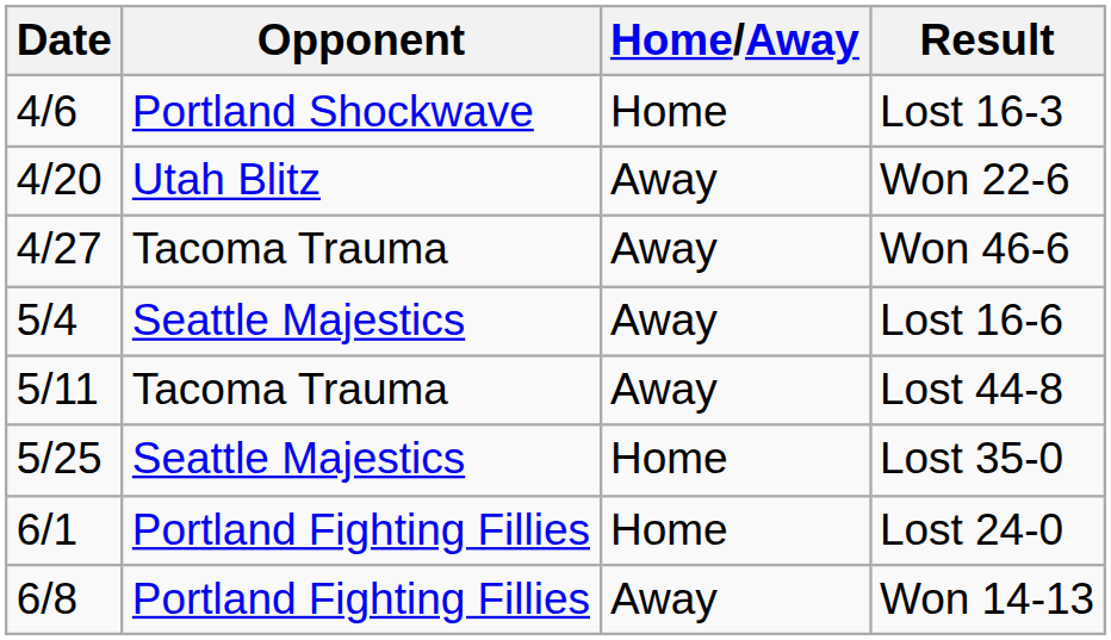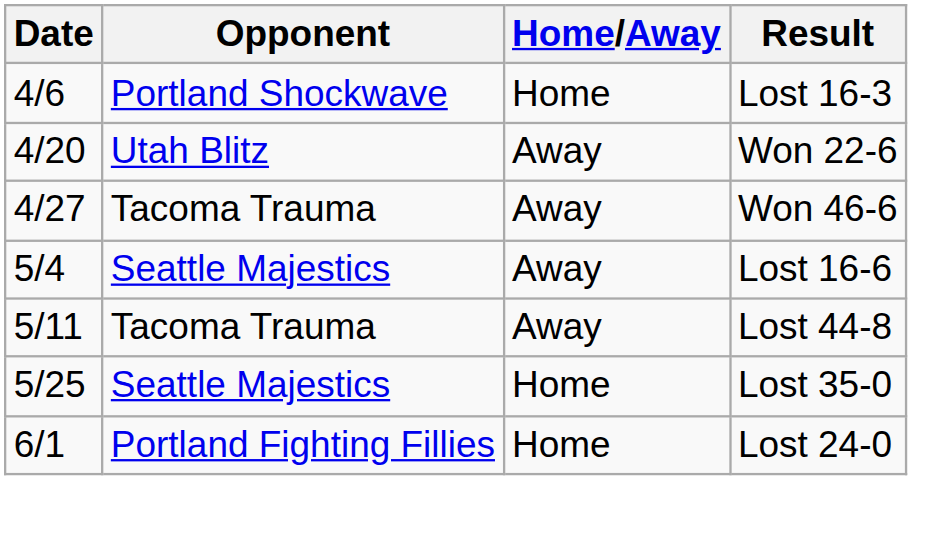- row: 6/8 | Portland Fighting Fillies | Away | Won 14-13
